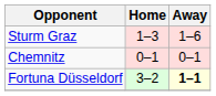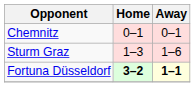rows swapped: Chemnitz <-> Sturm Graz
Fortuna Düsseldorf | Home: normal -> bold
